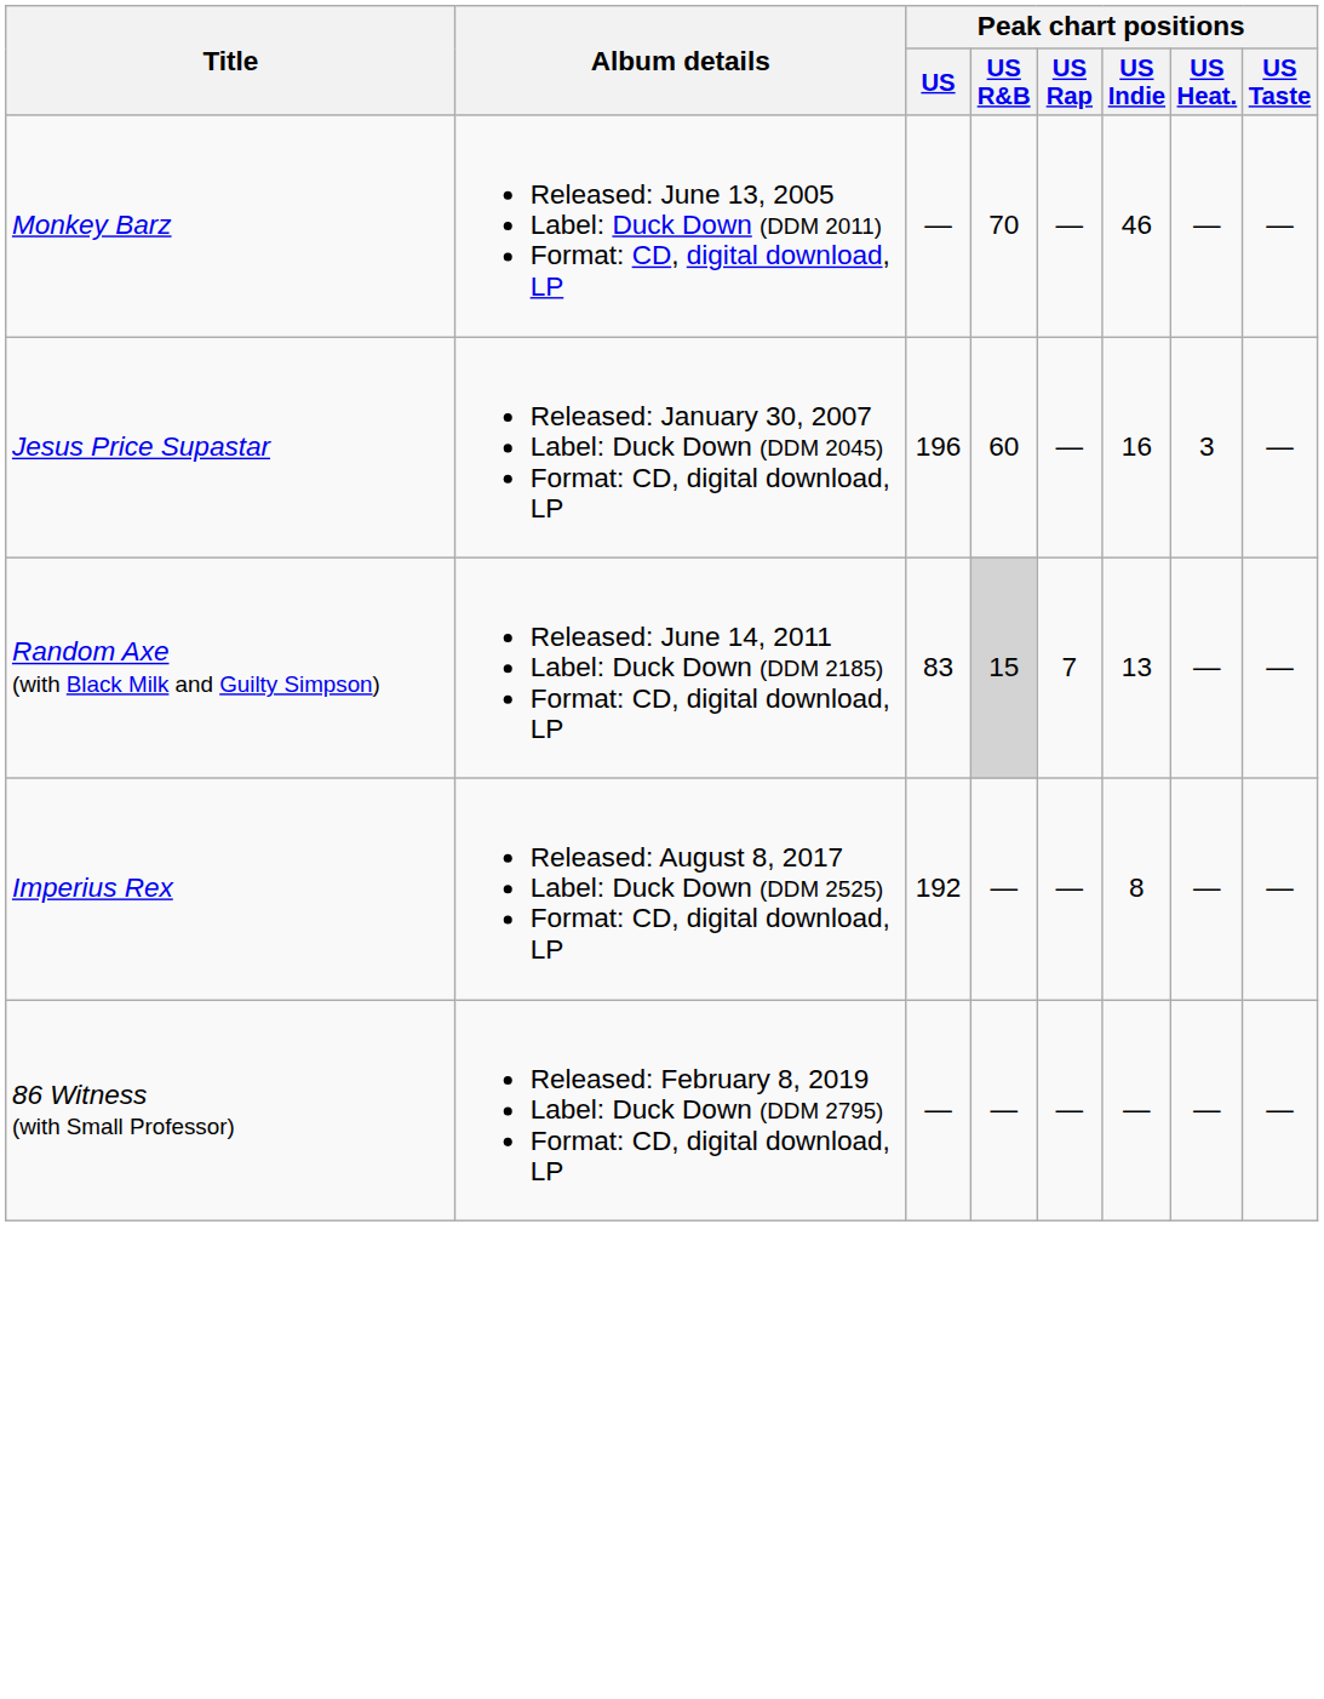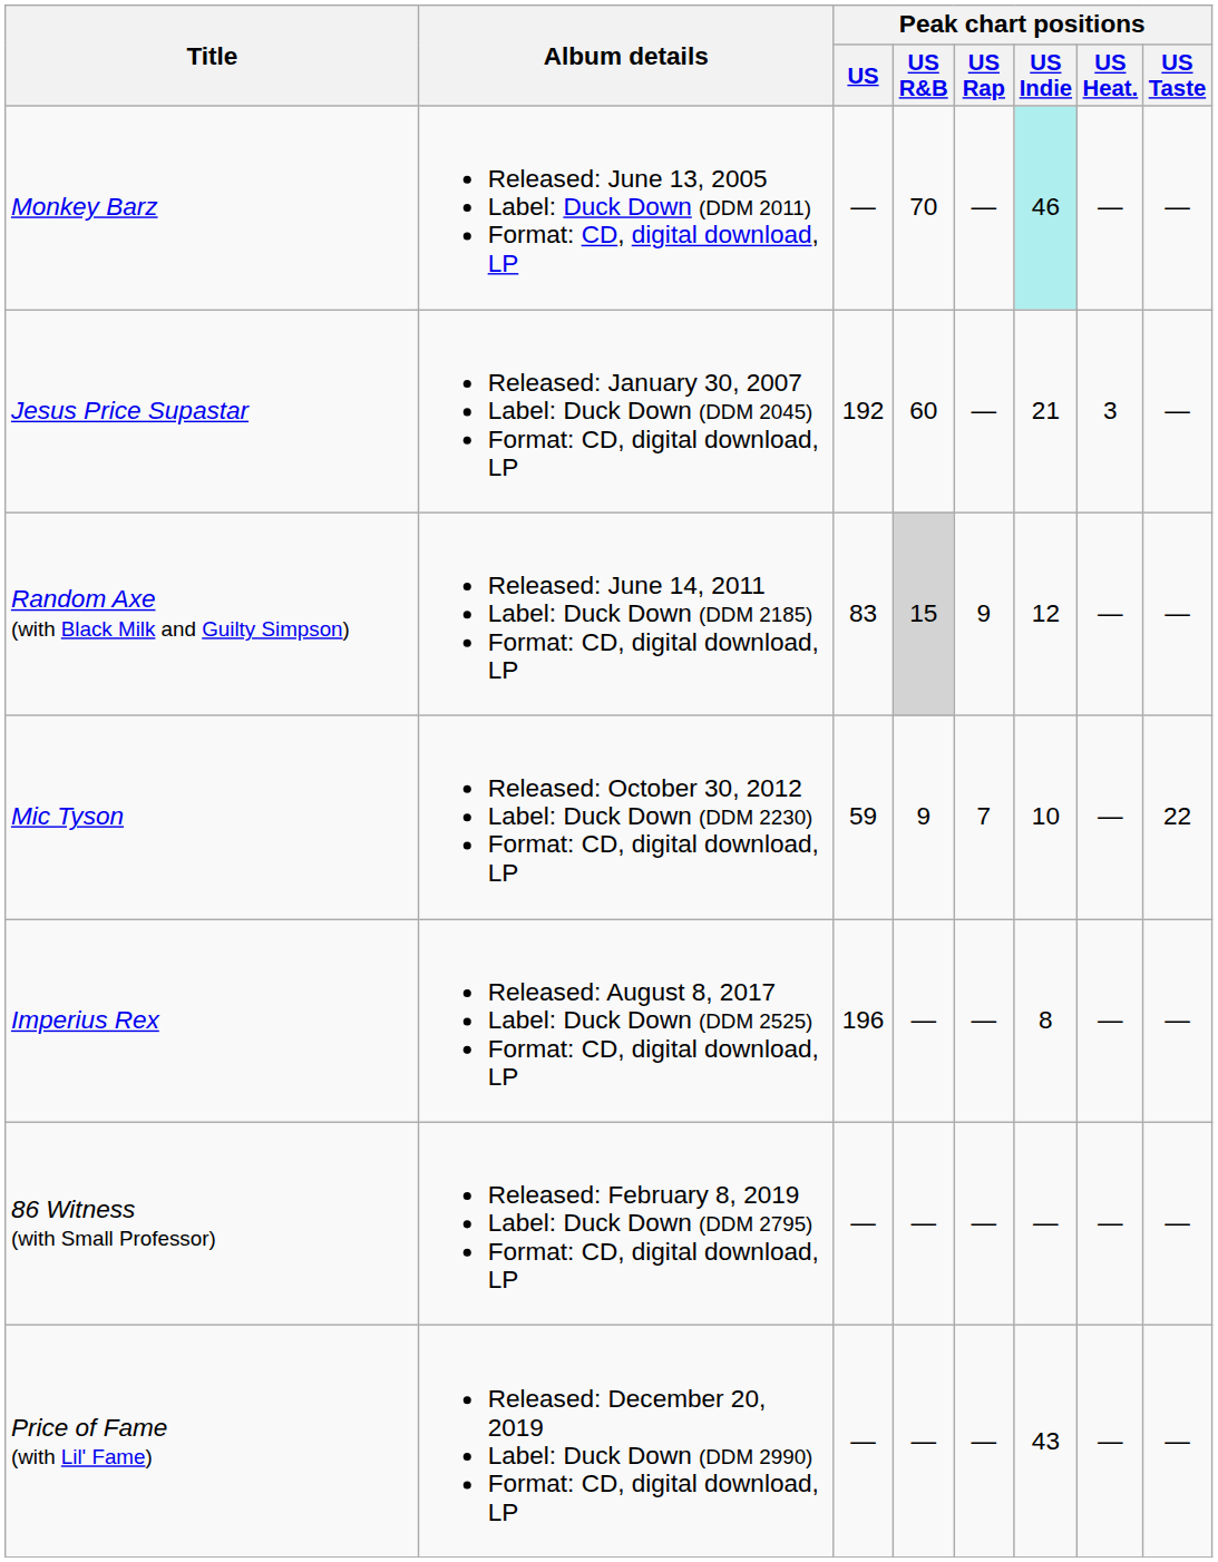Monkey Barz | Peak chart positions / US Indie: no background -> paleturquoise background
Jesus Price Supastar | Peak chart positions / US: 196 -> 192
Jesus Price Supastar | Peak chart positions / US Indie: 16 -> 21
Random Axe (with Black Milk and Guilty Simpson) | Peak chart positions / US Rap: 7 -> 9
Random Axe (with Black Milk and Guilty Simpson) | Peak chart positions / US Indie: 13 -> 12
+ row: Mic Tyson | Released: October 30, 2012 Label: Duck Down (DDM 2230) Format: CD, digital download, LP | 59 | 9 | 7 | 10 | — | 22
Imperius Rex | Peak chart positions / US: 192 -> 196
+ row: Price of Fame (with Lil' Fame) | Released: December 20, 2019 Label: Duck Down (DDM 2990) Format: CD, digital download, LP | — | — | — | 43 | — | —
